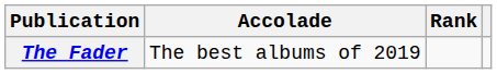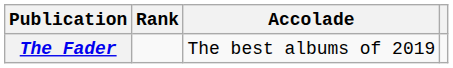columns swapped: Accolade <-> Rank
